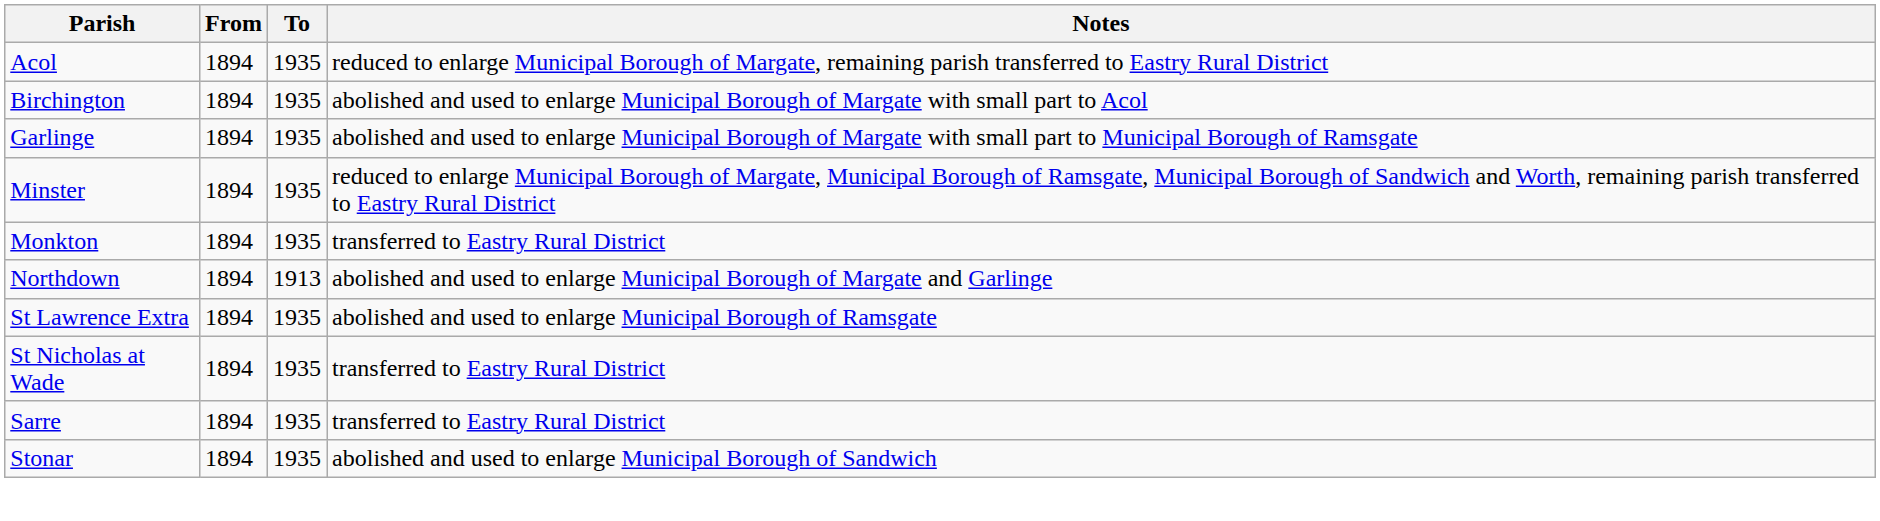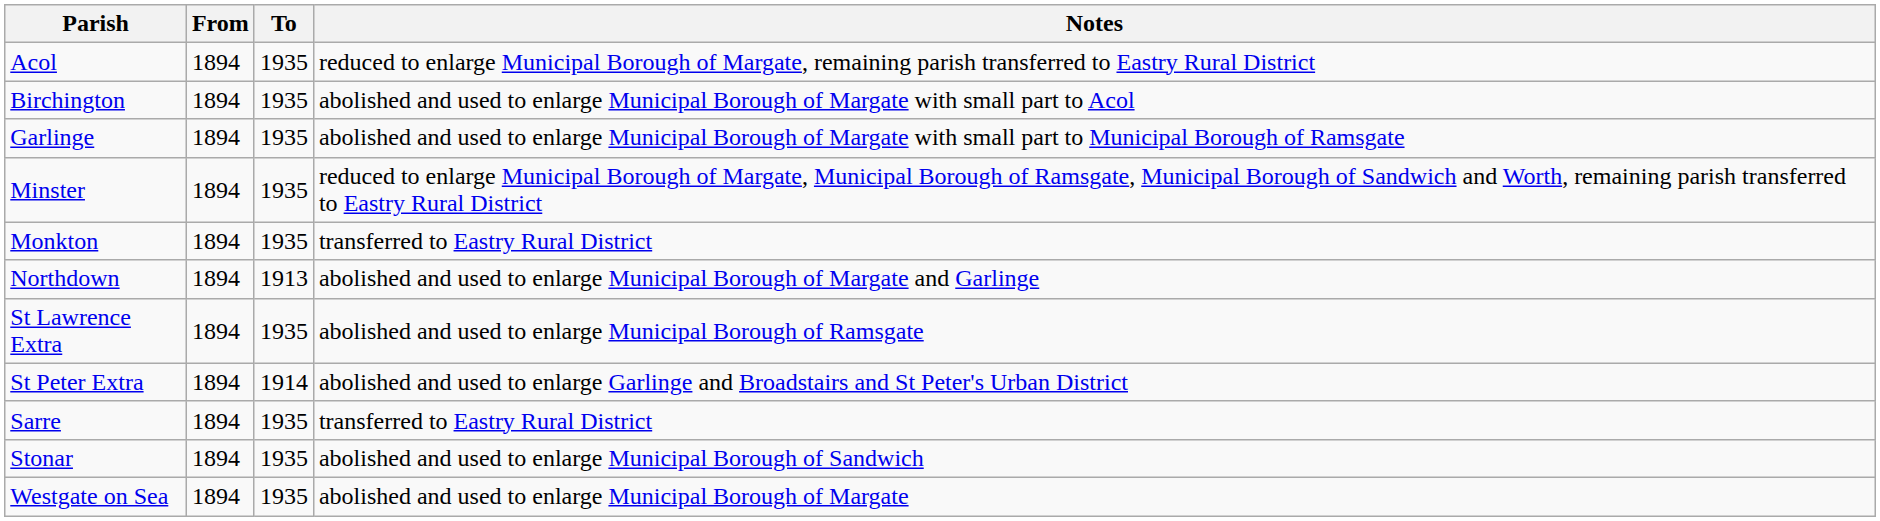- row: St Nicholas at Wade | 1894 | 1935 | transferred to Eastry Rural District
+ row: St Peter Extra | 1894 | 1914 | abolished and used to enlarge Garlinge and Broadstairs and St Peter's Urban District
+ row: Westgate on Sea | 1894 | 1935 | abolished and used to enlarge Municipal Borough of Margate
